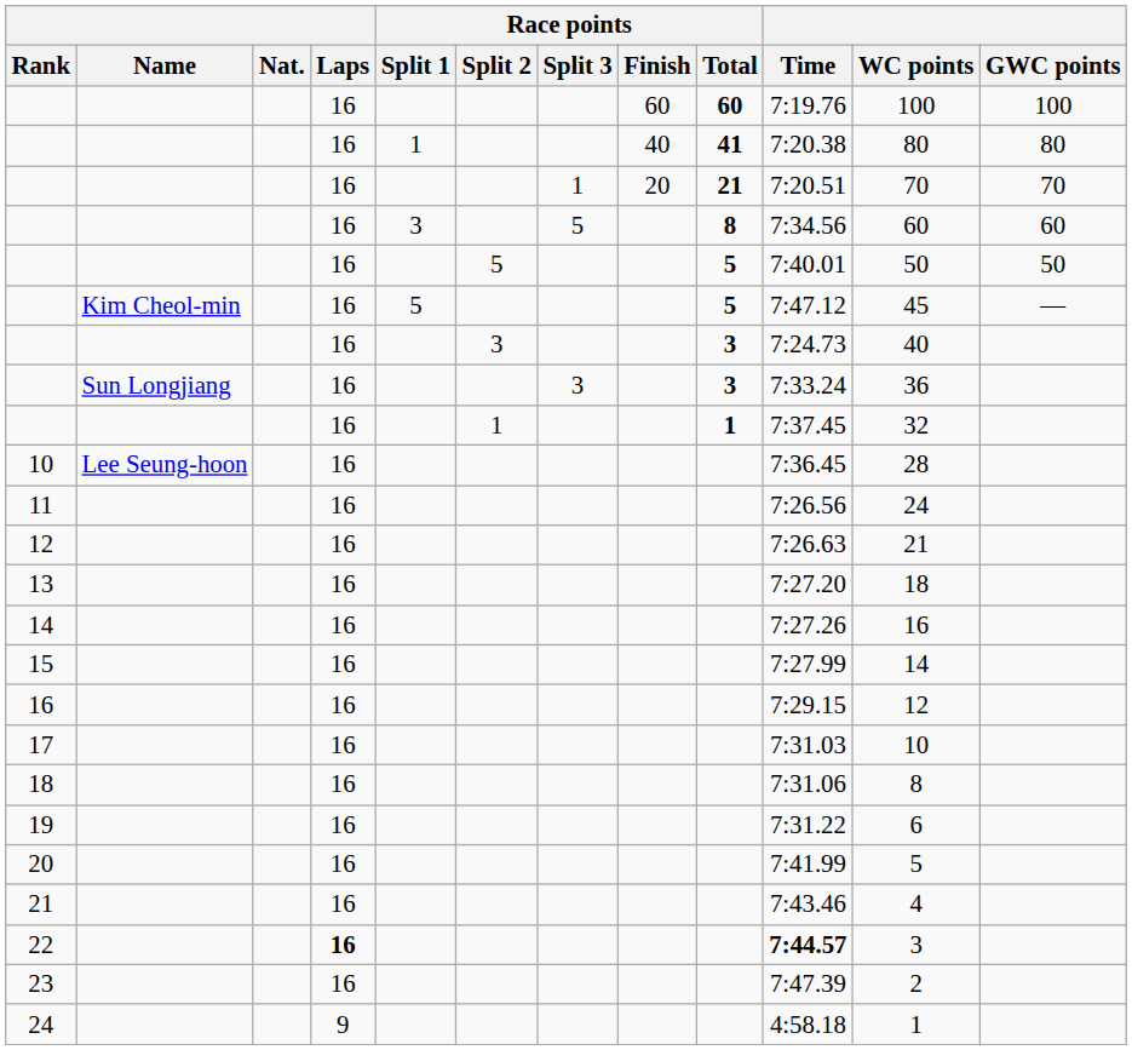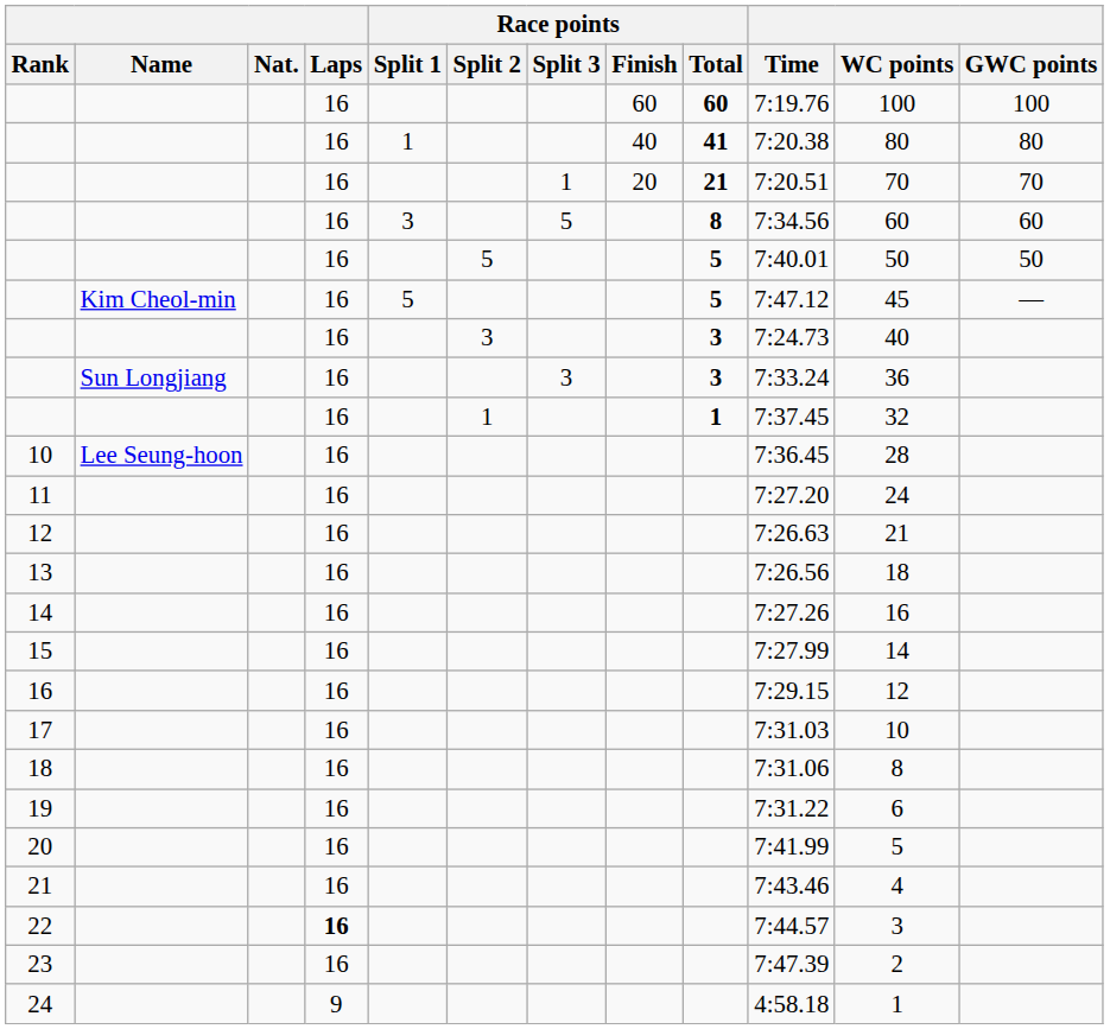11 | Time: 7:26.56 -> 7:27.20
13 | Time: 7:27.20 -> 7:26.56
22 | Time: bold -> normal
